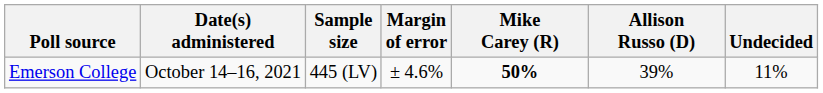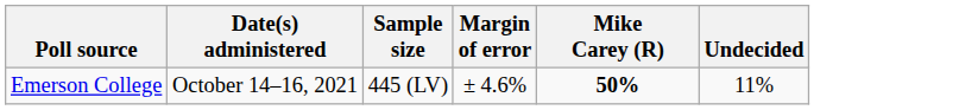- column: Allison Russo (D) | 39%
